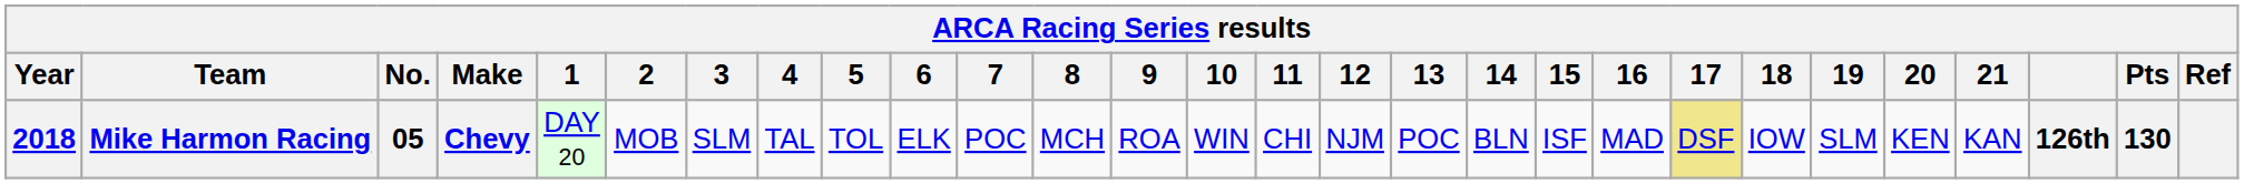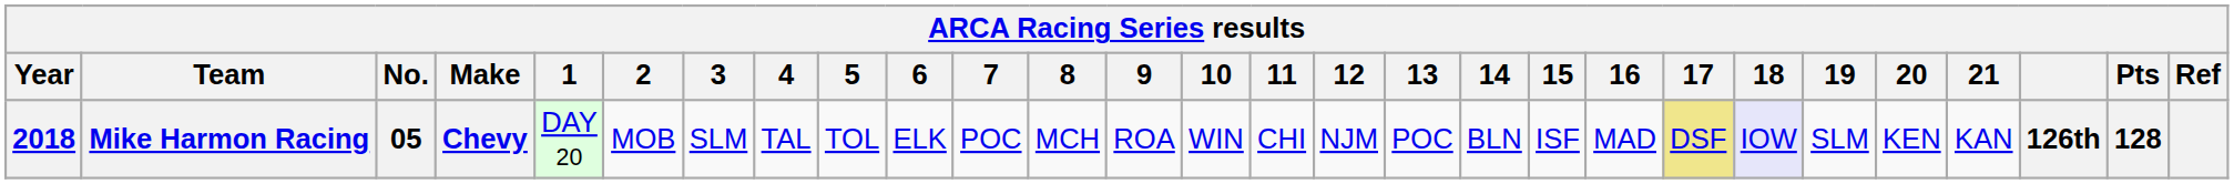Mike Harmon Racing | 18: no background -> lavender background
Mike Harmon Racing | Pts: 130 -> 128
